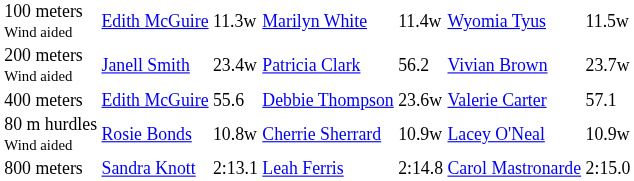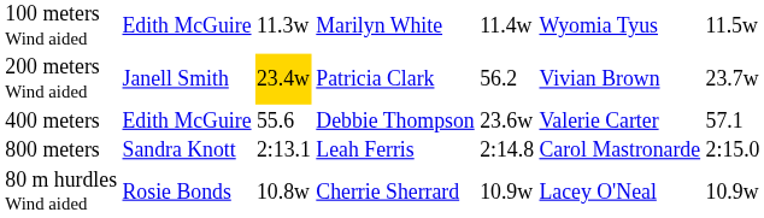200 meters Wind aided | column 3: no background -> gold background
rows swapped: 800 meters <-> 80 m hurdles Wind aided
